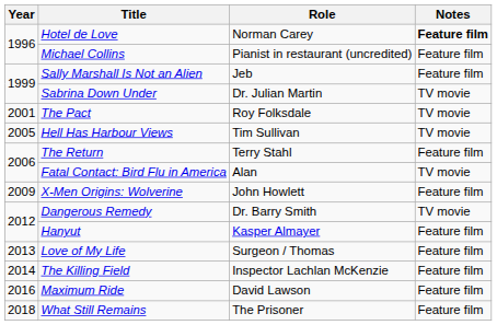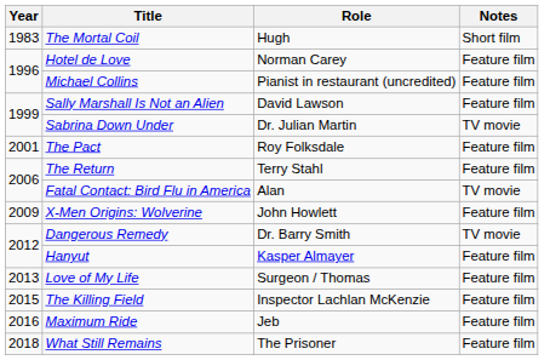+ row: 1983 | The Mortal Coil | Hugh | Short film
Hotel de Love | Notes: bold -> normal
Sally Marshall Is Not an Alien | Role: Jeb -> David Lawson
The Pact | Notes: TV movie -> Feature film
- row: 2005 | Hell Has Harbour Views | Tim Sullivan | TV movie
The Killing Field | Year: 2014 -> 2015
Maximum Ride | Role: David Lawson -> Jeb
